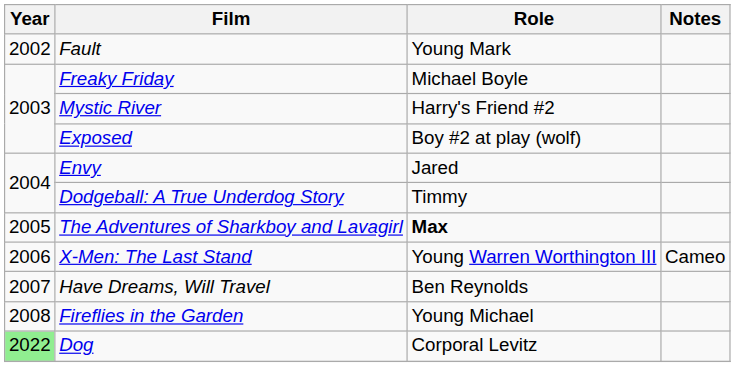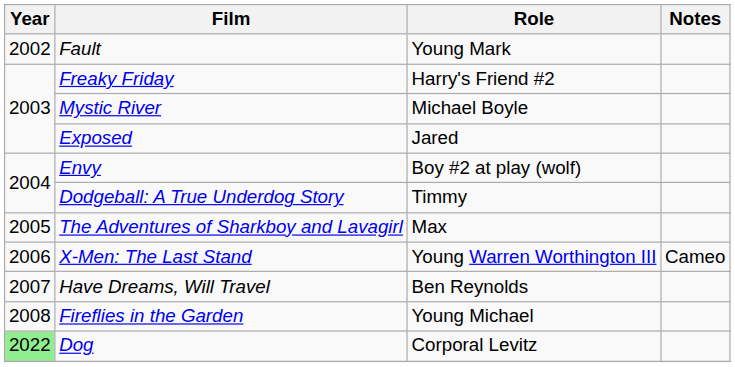Freaky Friday | Role: Michael Boyle -> Harry's Friend #2
Mystic River | Role: Harry's Friend #2 -> Michael Boyle
Exposed | Role: Boy #2 at play (wolf) -> Jared
Envy | Role: Jared -> Boy #2 at play (wolf)
The Adventures of Sharkboy and Lavagirl | Role: bold -> normal
